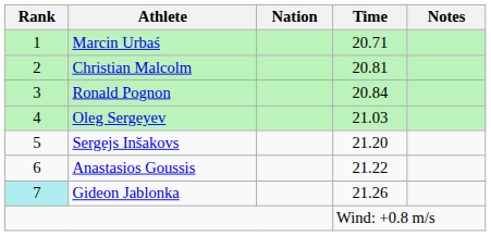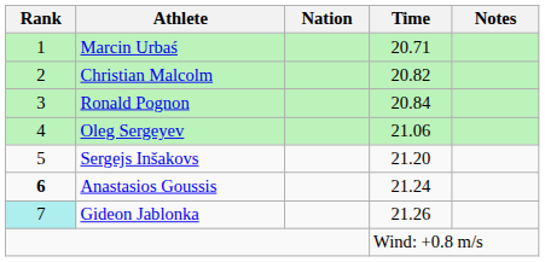Christian Malcolm | Time: 20.81 -> 20.82
Oleg Sergeyev | Time: 21.03 -> 21.06
Anastasios Goussis | Rank: normal -> bold
Anastasios Goussis | Time: 21.22 -> 21.24
